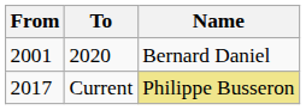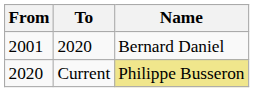Current | From: 2017 -> 2020
